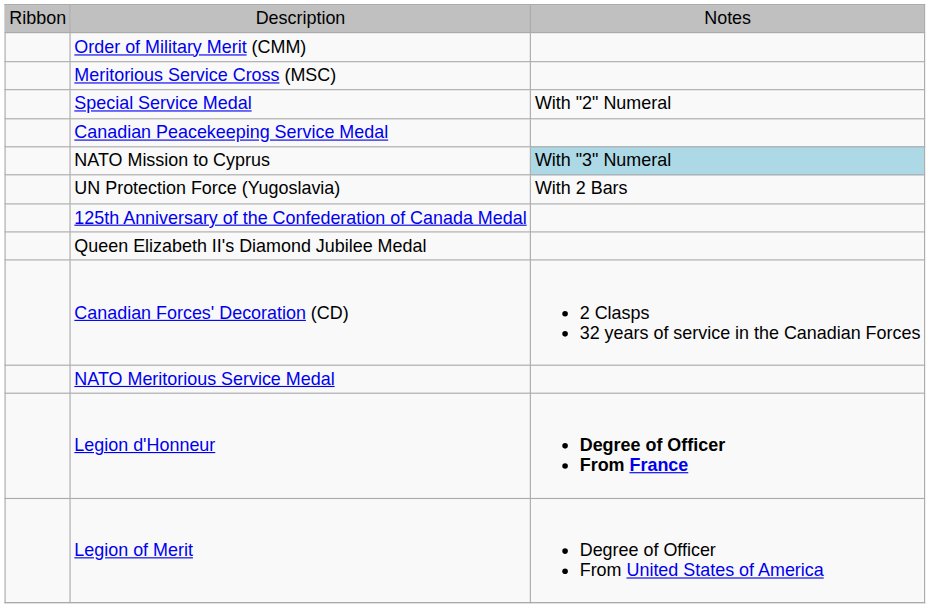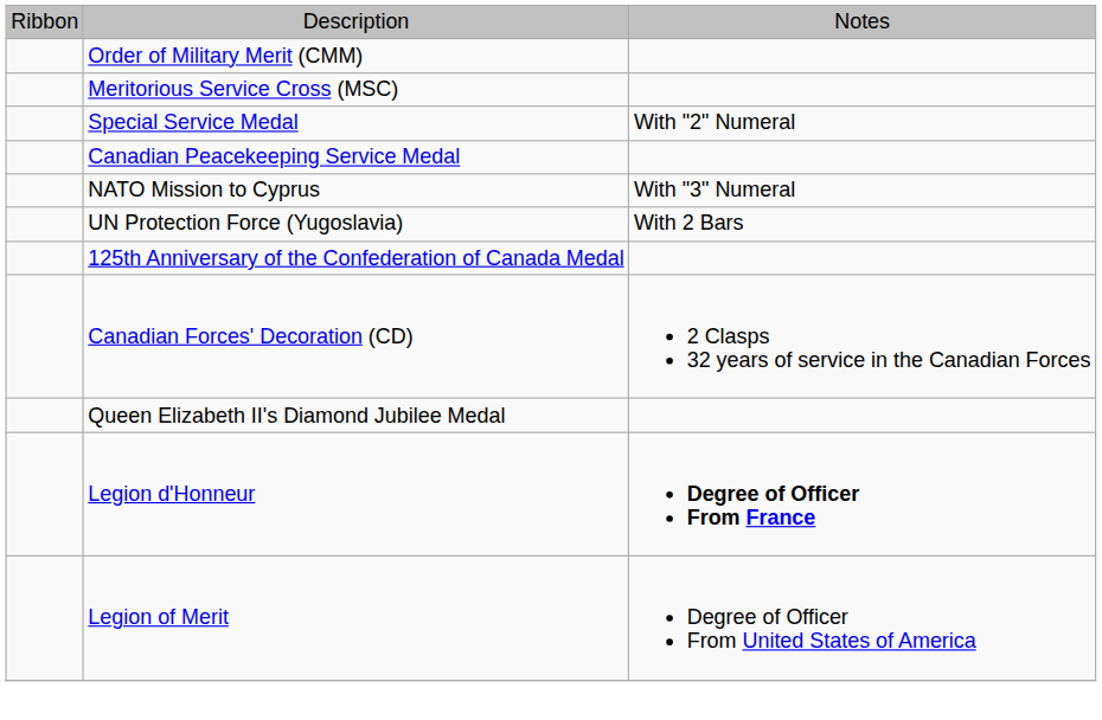NATO Mission to Cyprus | column 3: lightblue background -> no background
rows swapped: Queen Elizabeth II's Diamond Jubilee Medal <-> Canadian Forces' Decoration (CD)
- row: NATO Meritorious Service Medal
